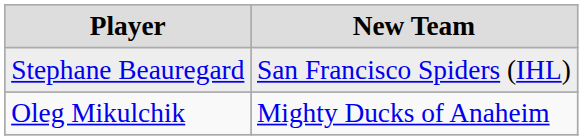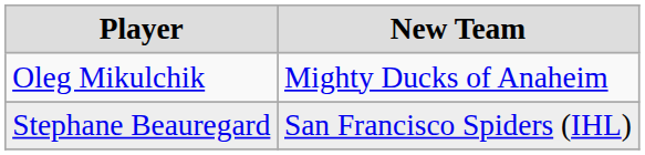rows swapped: Oleg Mikulchik <-> Stephane Beauregard
